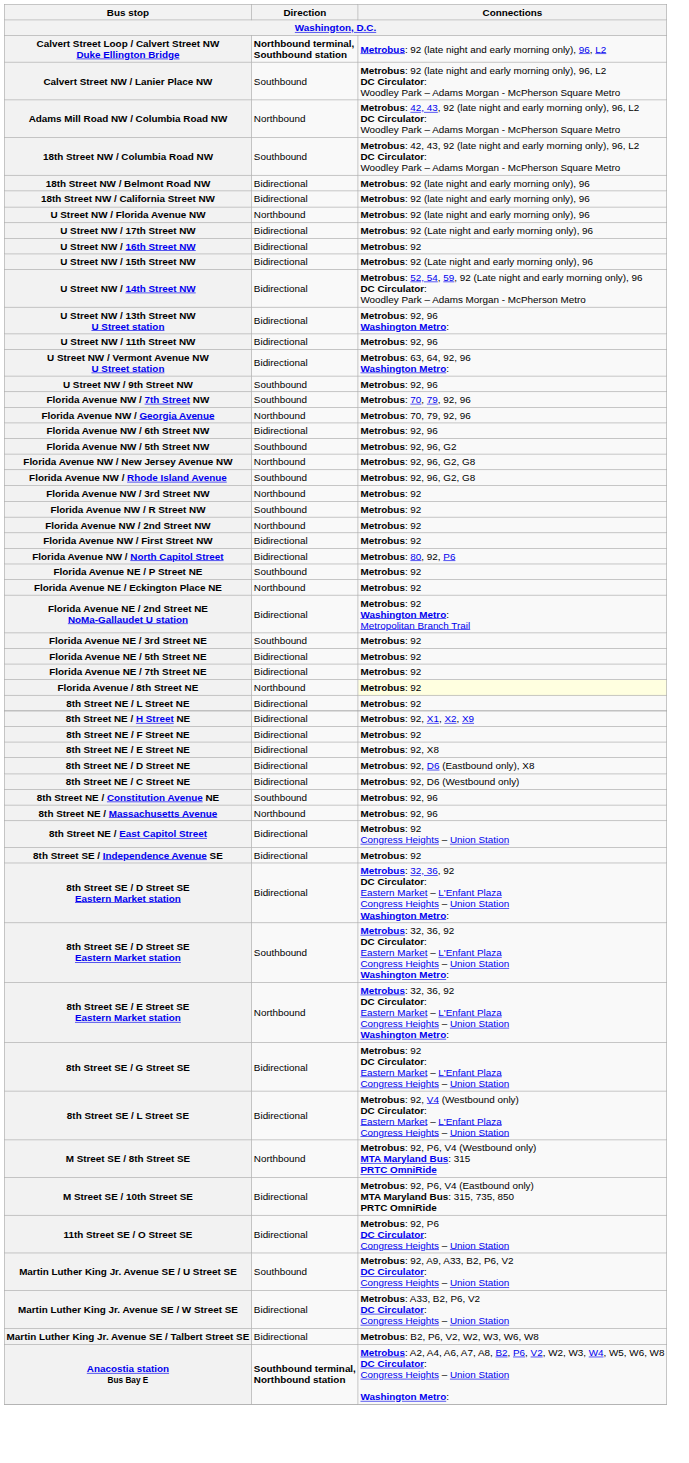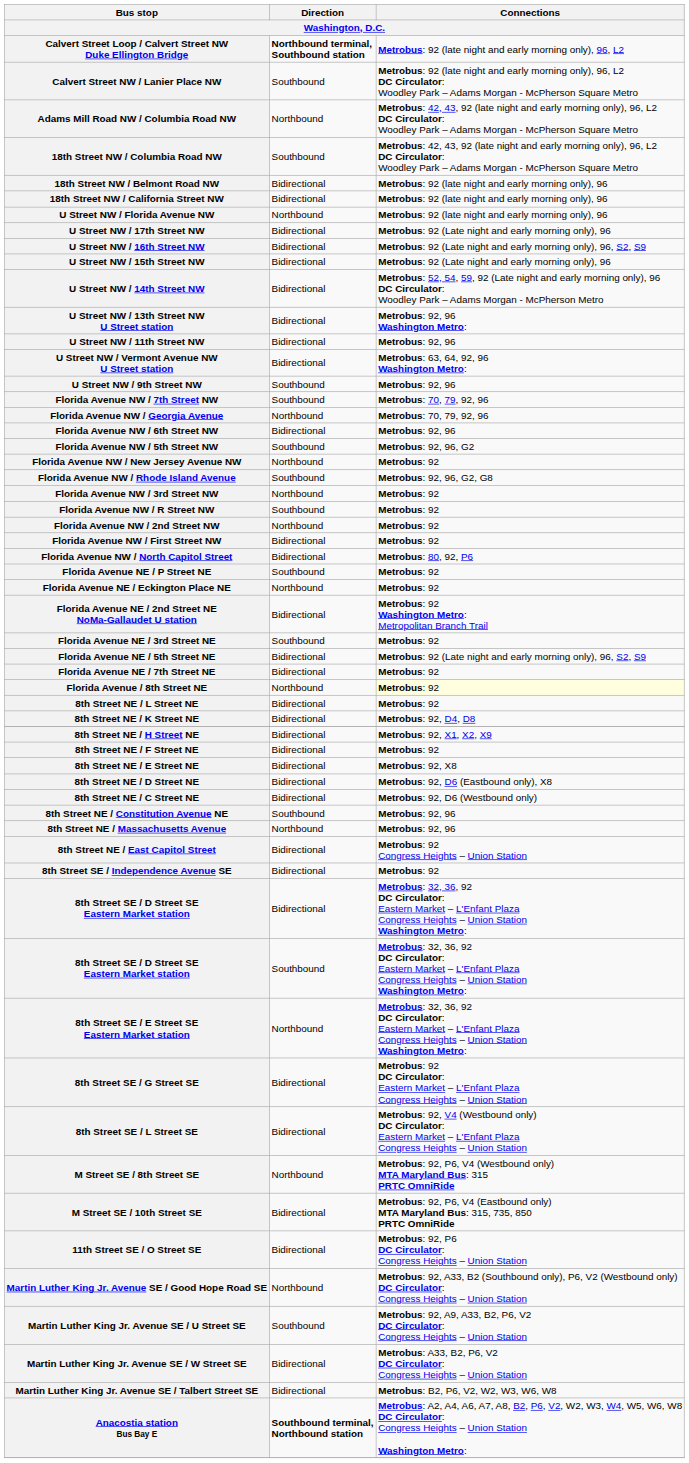U Street NW / 16th Street NW | Connections: Metrobus: 92 -> Metrobus: 92 (Late night and early morning only), 96, S2, S9
Florida Avenue NW / New Jersey Avenue NW | Connections: Metrobus: 92, 96, G2, G8 -> Metrobus: 92
Florida Avenue NE / 5th Street NE | Connections: Metrobus: 92 -> Metrobus: 92 (Late night and early morning only), 96, S2, S9
+ row: 8th Street NE / K Street NE | Bidirectional | Metrobus: 92, D4, D8
+ row: Martin Luther King Jr. Avenue SE / Good Hope Road SE | Northbound | Metrobus: 92, A33, B2 (Southbound only), P6, V2 (Westbound only) DC Circulator: Congress Heights – Union Station
